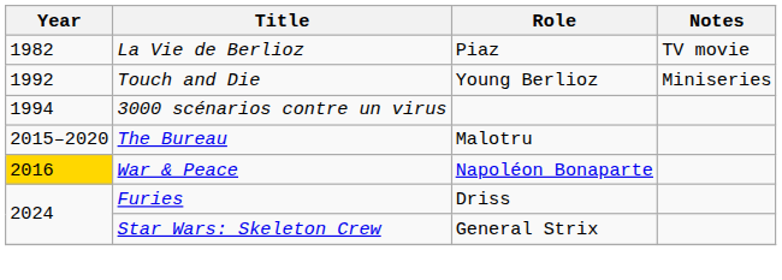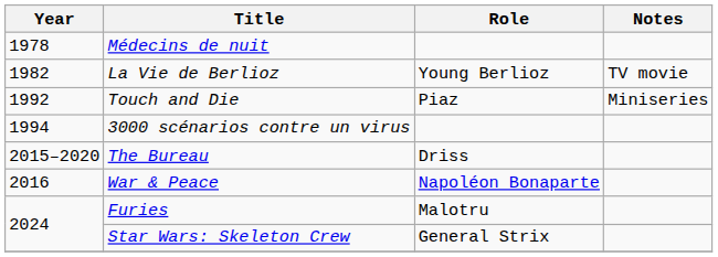+ row: 1978 | Médecins de nuit
La Vie de Berlioz | Role: Piaz -> Young Berlioz
Touch and Die | Role: Young Berlioz -> Piaz
The Bureau | Role: Malotru -> Driss
War & Peace | Year: gold background -> no background
Furies | Role: Driss -> Malotru
